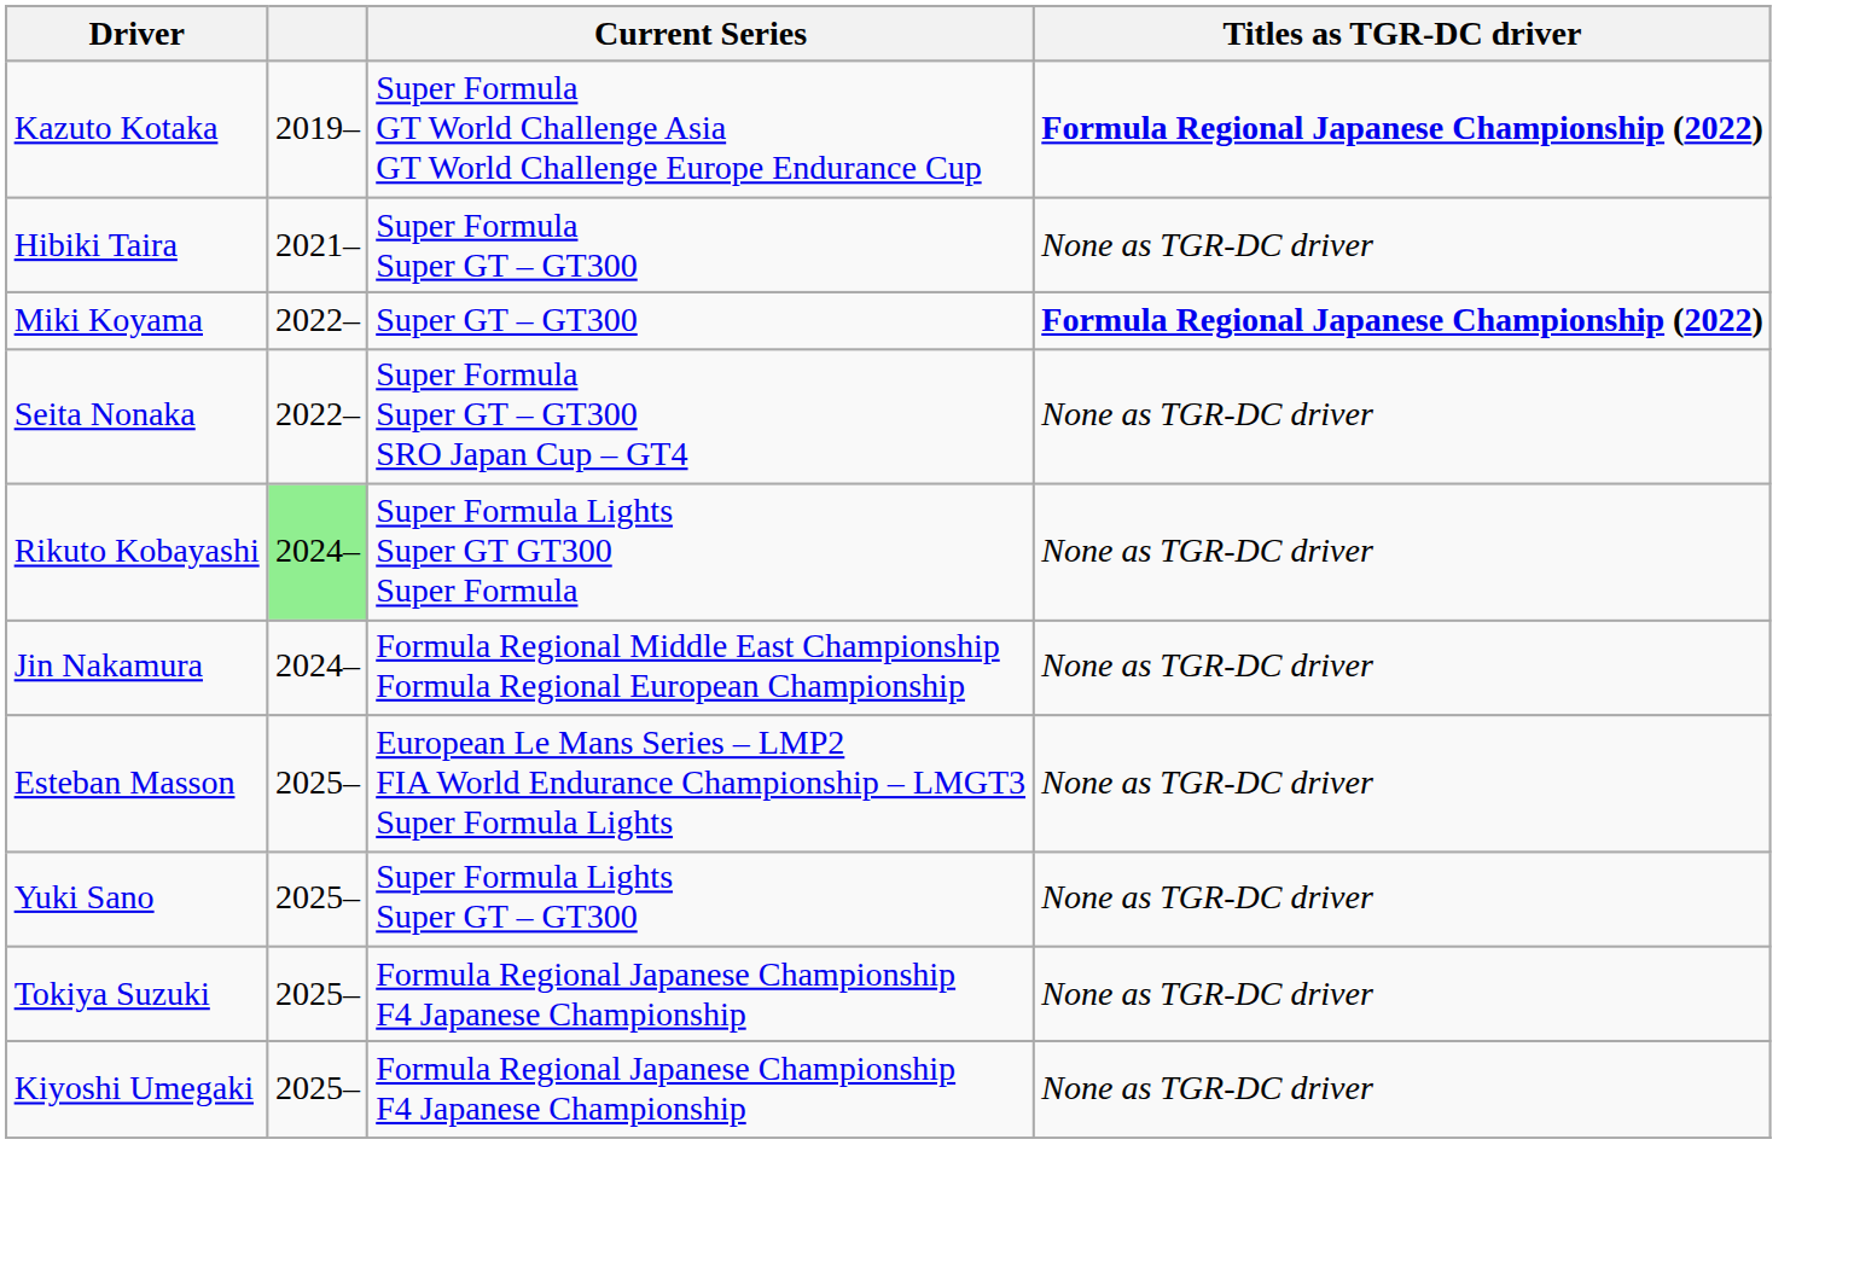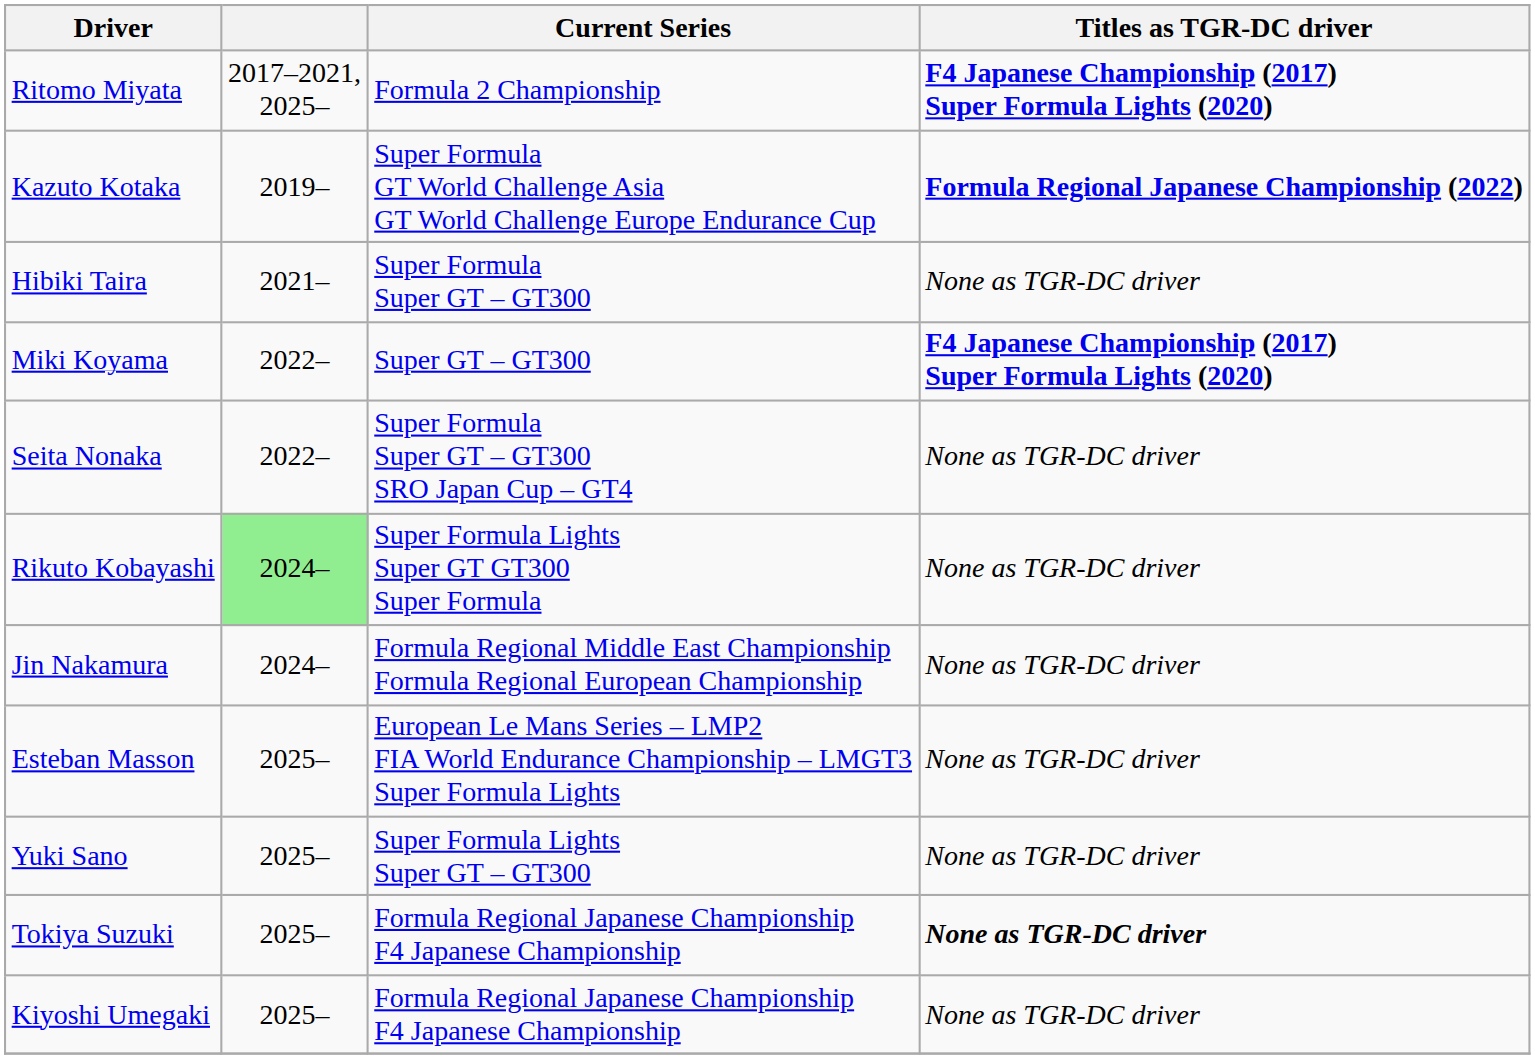+ row: Ritomo Miyata | 2017–2021, 2025– | Formula 2 Championship | F4 Japanese Championship (2017) Super Formula Lights (2020)
Miki Koyama | Titles as TGR-DC driver: Formula Regional Japanese Championship (2022) -> F4 Japanese Championship (2017) Super Formula Lights (2020)
Tokiya Suzuki | Titles as TGR-DC driver: normal -> bold
